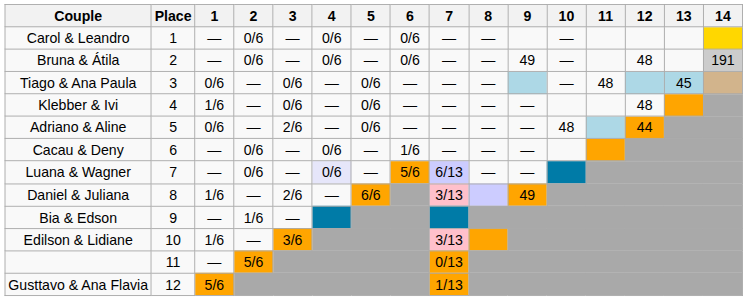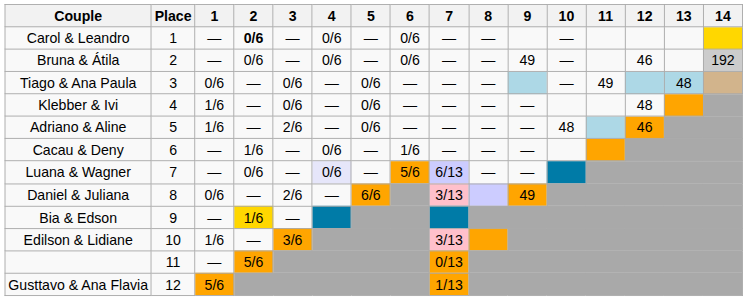Carol & Leandro | 2: normal -> bold
Bruna & Átila | 12: 48 -> 46
Bruna & Átila | 14: 191 -> 192
Tiago & Ana Paula | 11: 48 -> 49
Tiago & Ana Paula | 13: 45 -> 48
Adriano & Aline | 1: 0/6 -> 1/6
Adriano & Aline | 12: 44 -> 46
Cacau & Deny | 2: 0/6 -> 1/6
Daniel & Juliana | 1: 1/6 -> 0/6
Bia & Edson | 2: no background -> gold background
